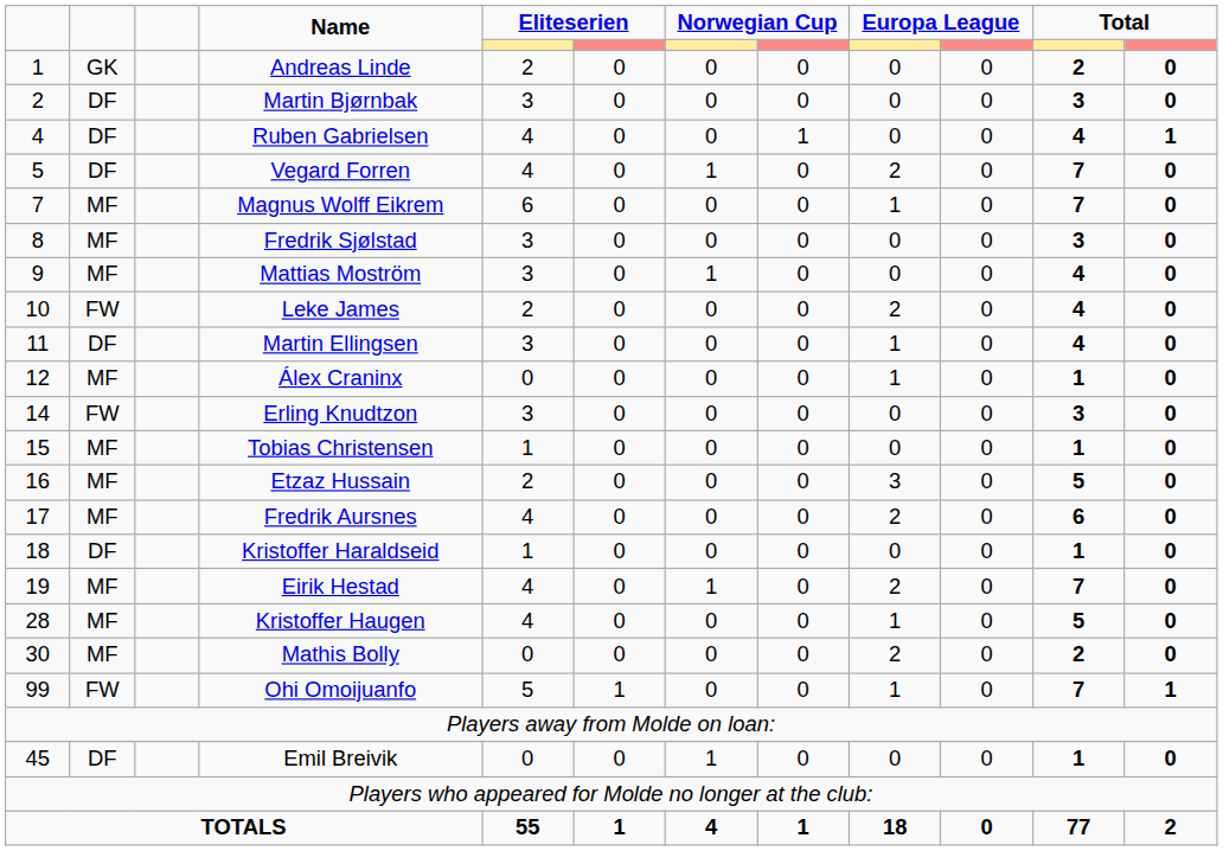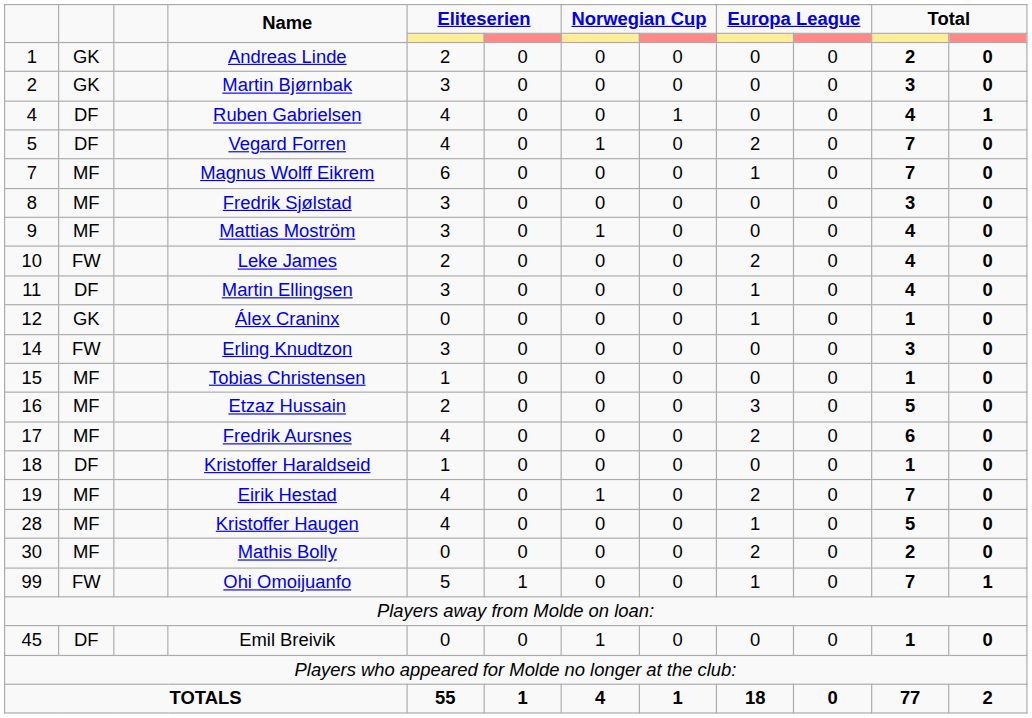Martin Bjørnbak | column 2: DF -> GK
Álex Craninx | column 2: MF -> GK
